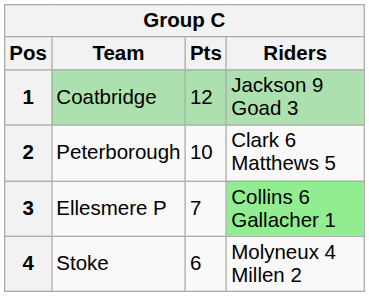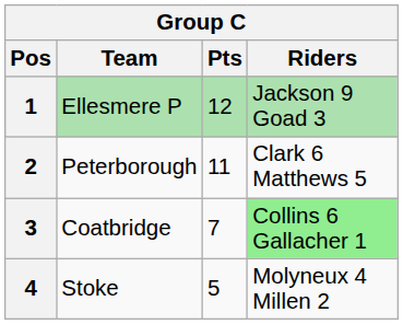1 | Team: Coatbridge -> Ellesmere P
2 | Pts: 10 -> 11
3 | Team: Ellesmere P -> Coatbridge
4 | Pts: 6 -> 5
